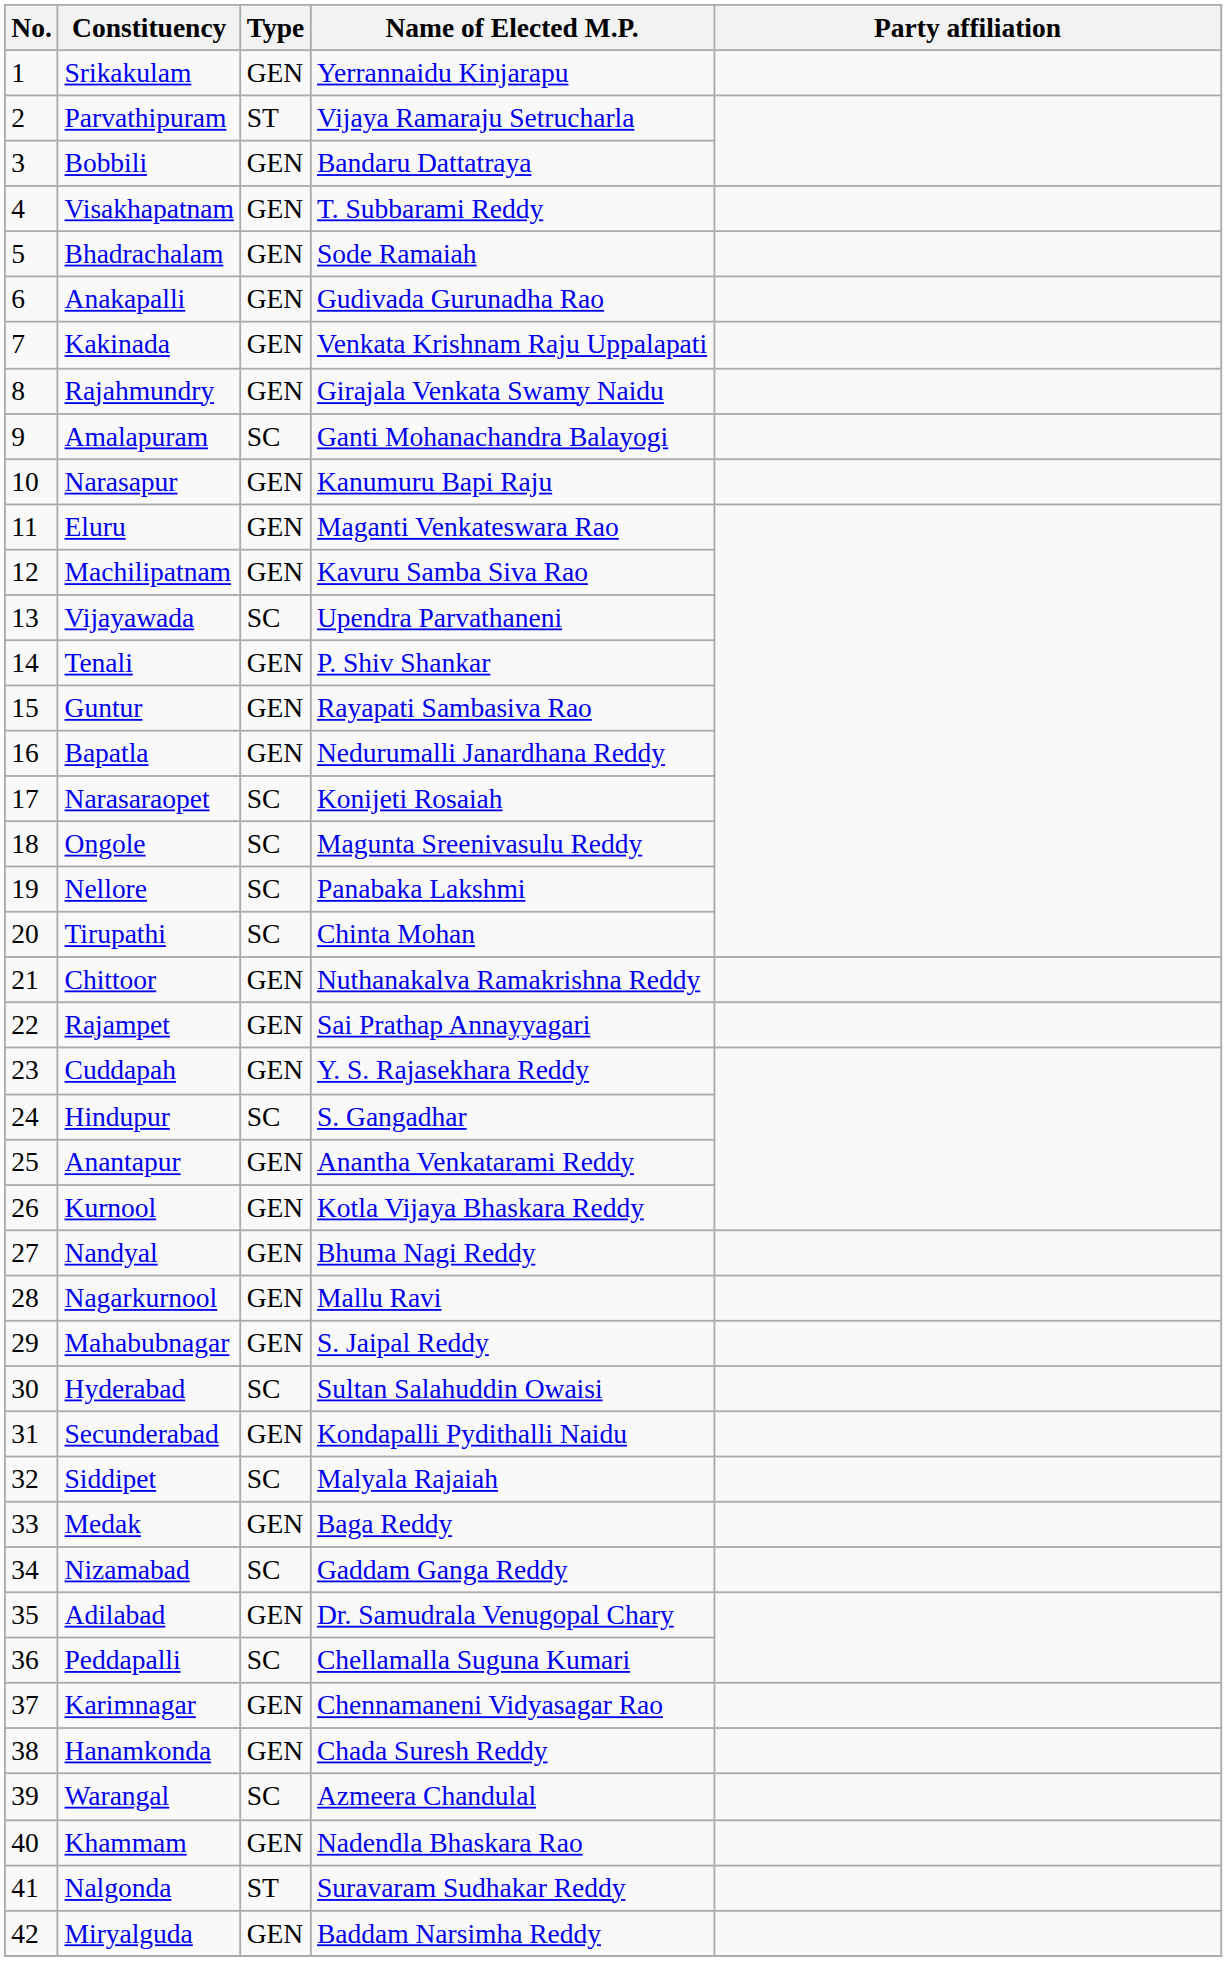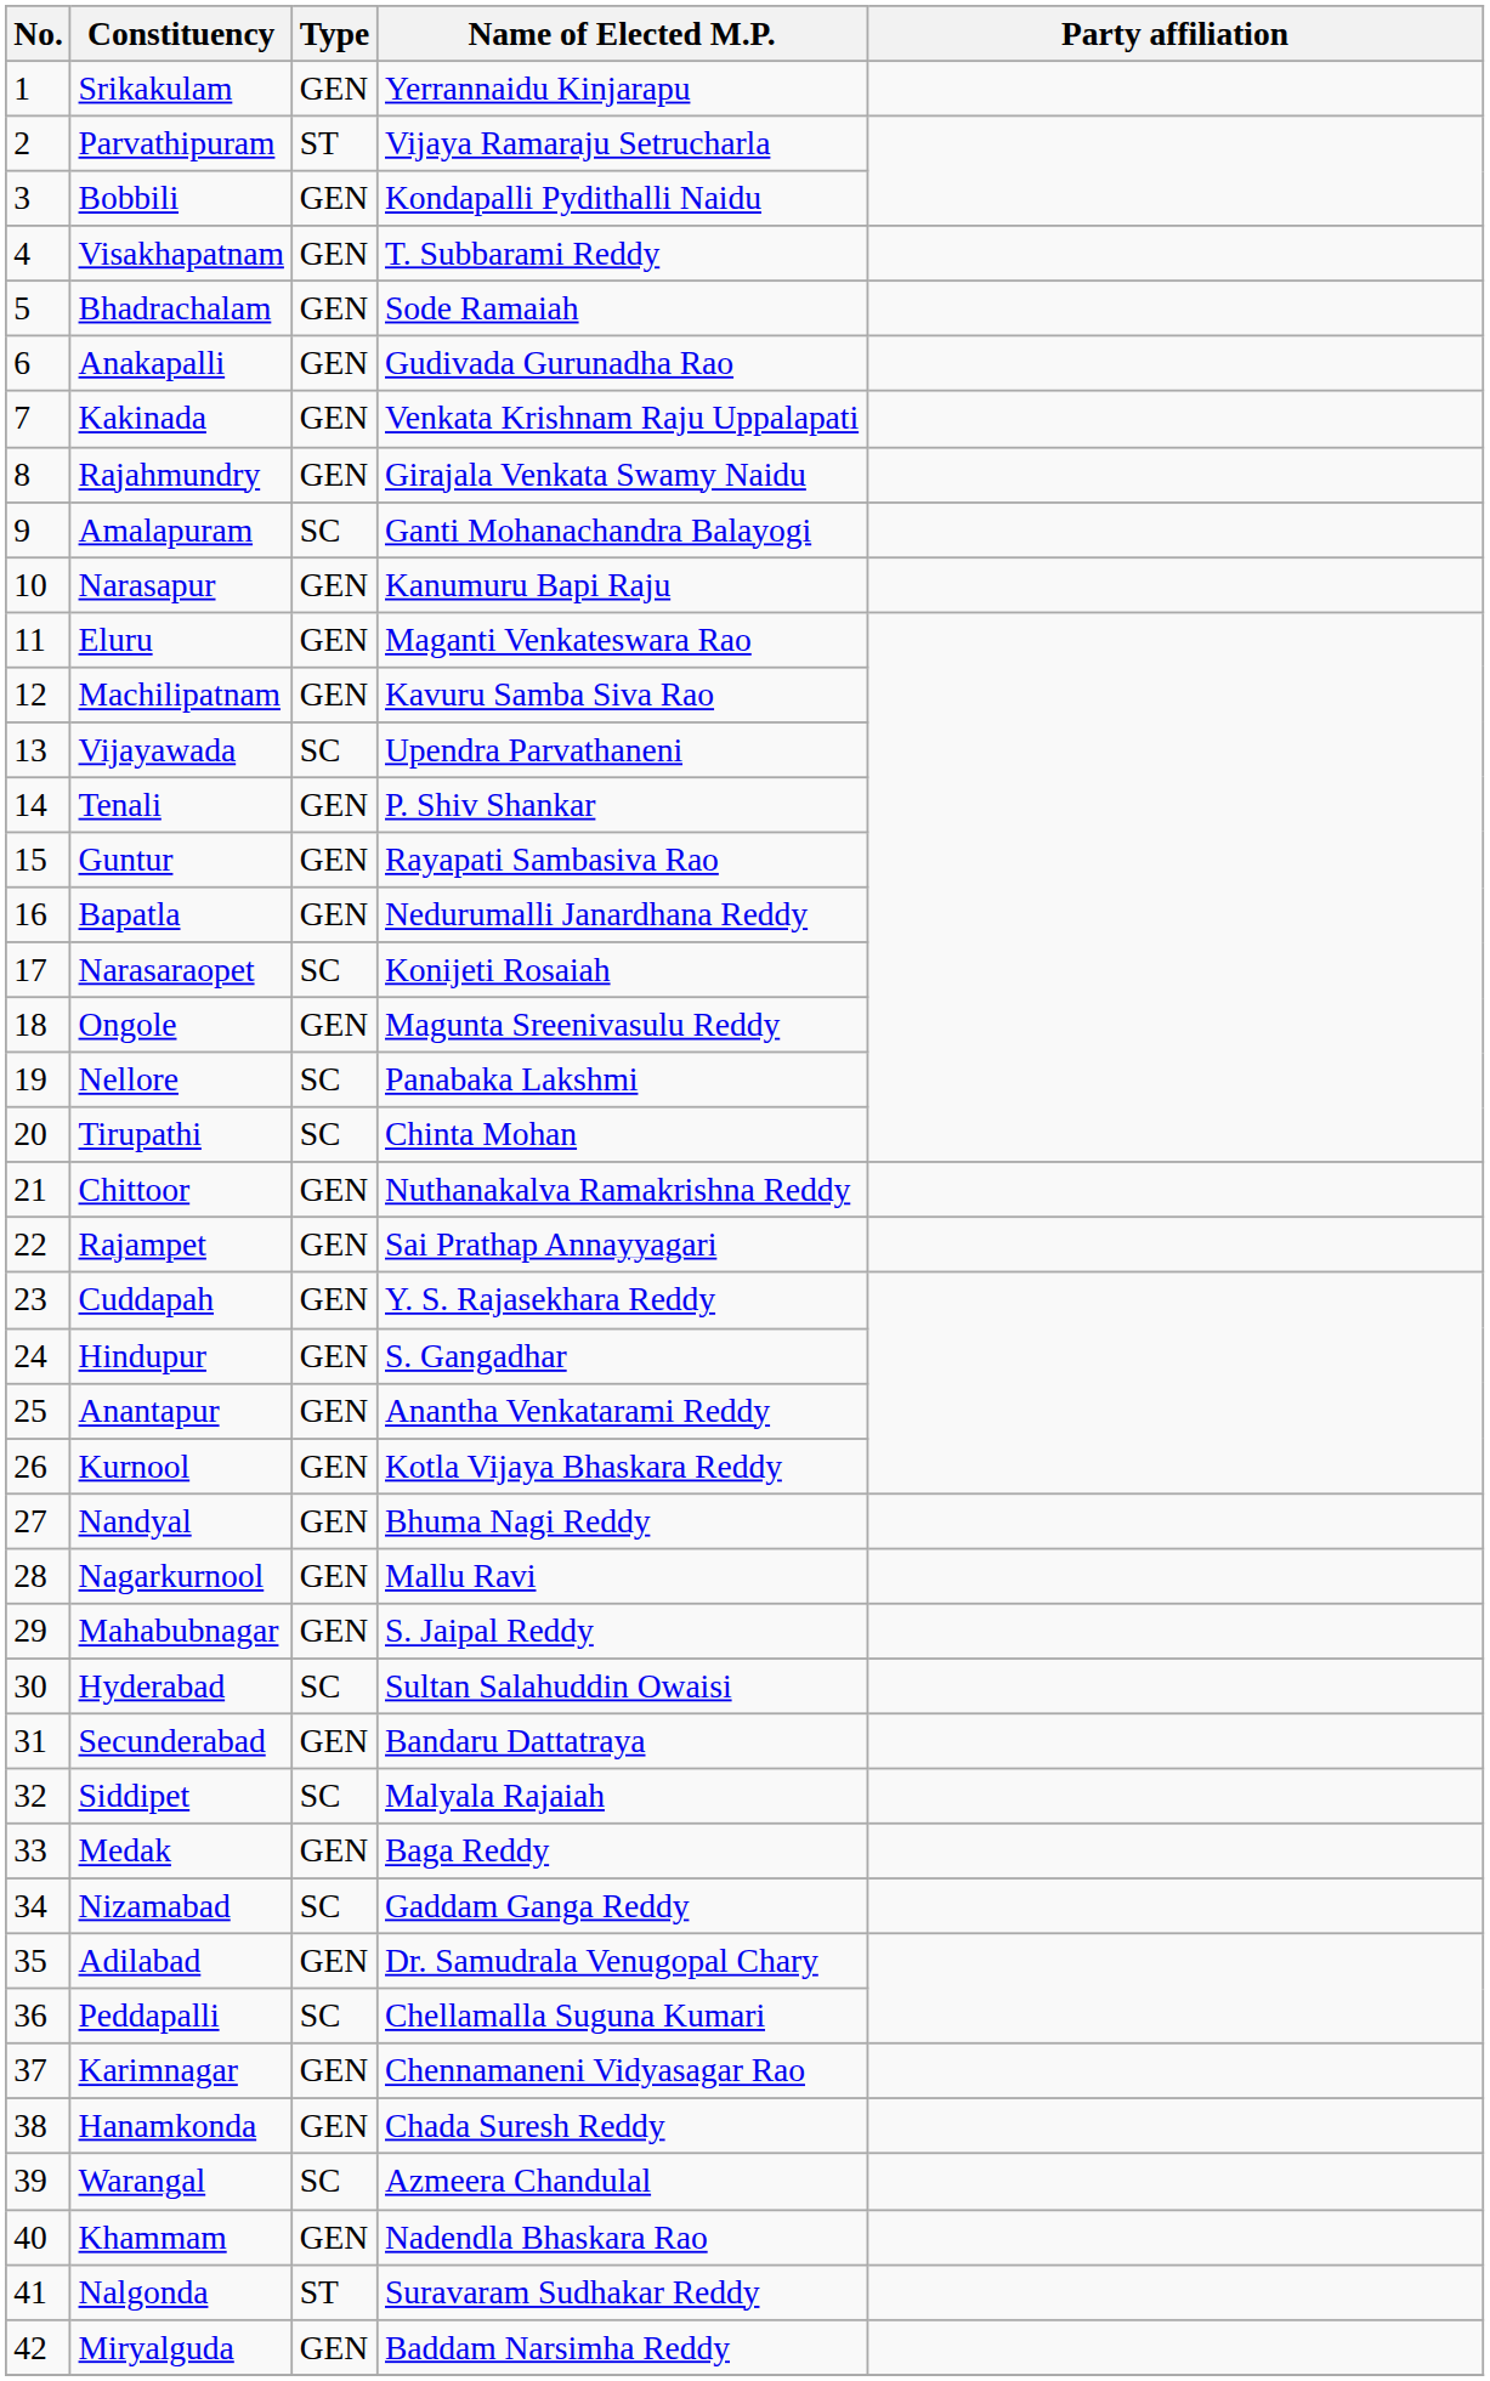Bobbili | Name of Elected M.P.: Bandaru Dattatraya -> Kondapalli Pydithalli Naidu
Ongole | Type: SC -> GEN
Hindupur | Type: SC -> GEN
Secunderabad | Name of Elected M.P.: Kondapalli Pydithalli Naidu -> Bandaru Dattatraya
